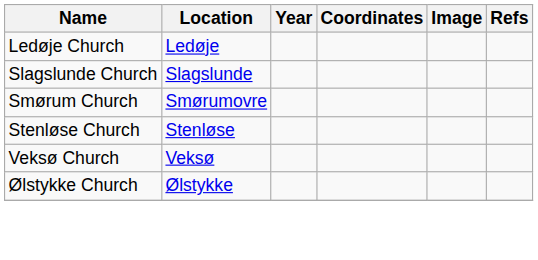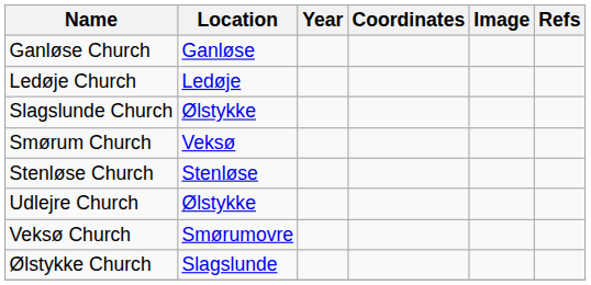+ row: Ganløse Church | Ganløse
Slagslunde Church | Location: Slagslunde -> Ølstykke
Smørum Church | Location: Smørumovre -> Veksø
+ row: Udlejre Church | Ølstykke
Veksø Church | Location: Veksø -> Smørumovre
Ølstykke Church | Location: Ølstykke -> Slagslunde
